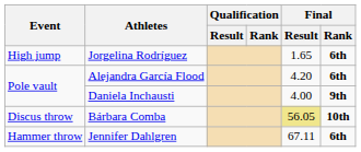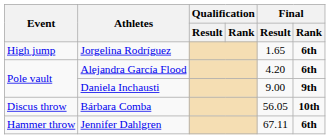Daniela Inchausti | Final / Result: 4.00 -> 9.00
Bárbara Comba | Final / Result: khaki background -> no background
